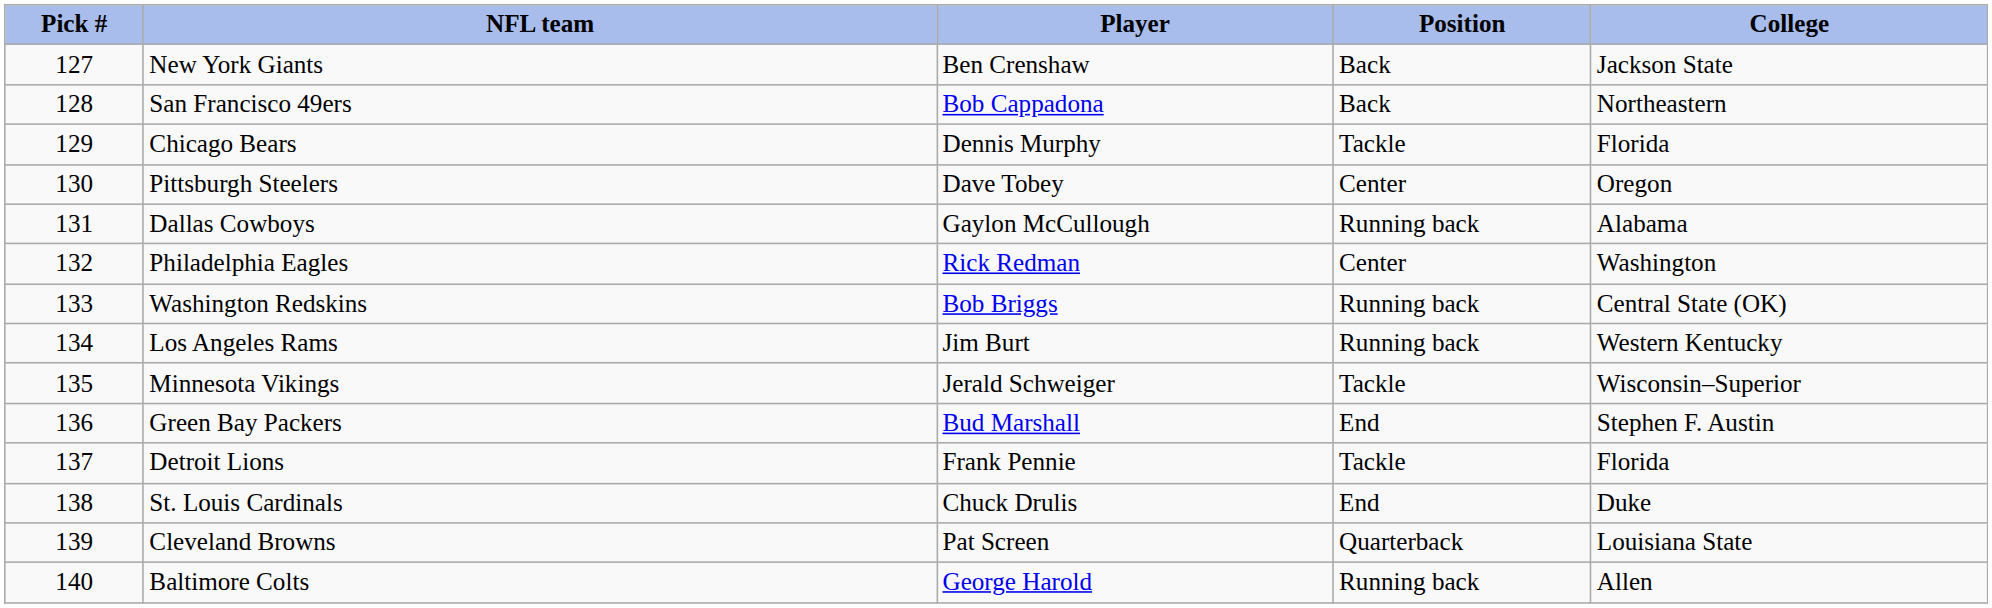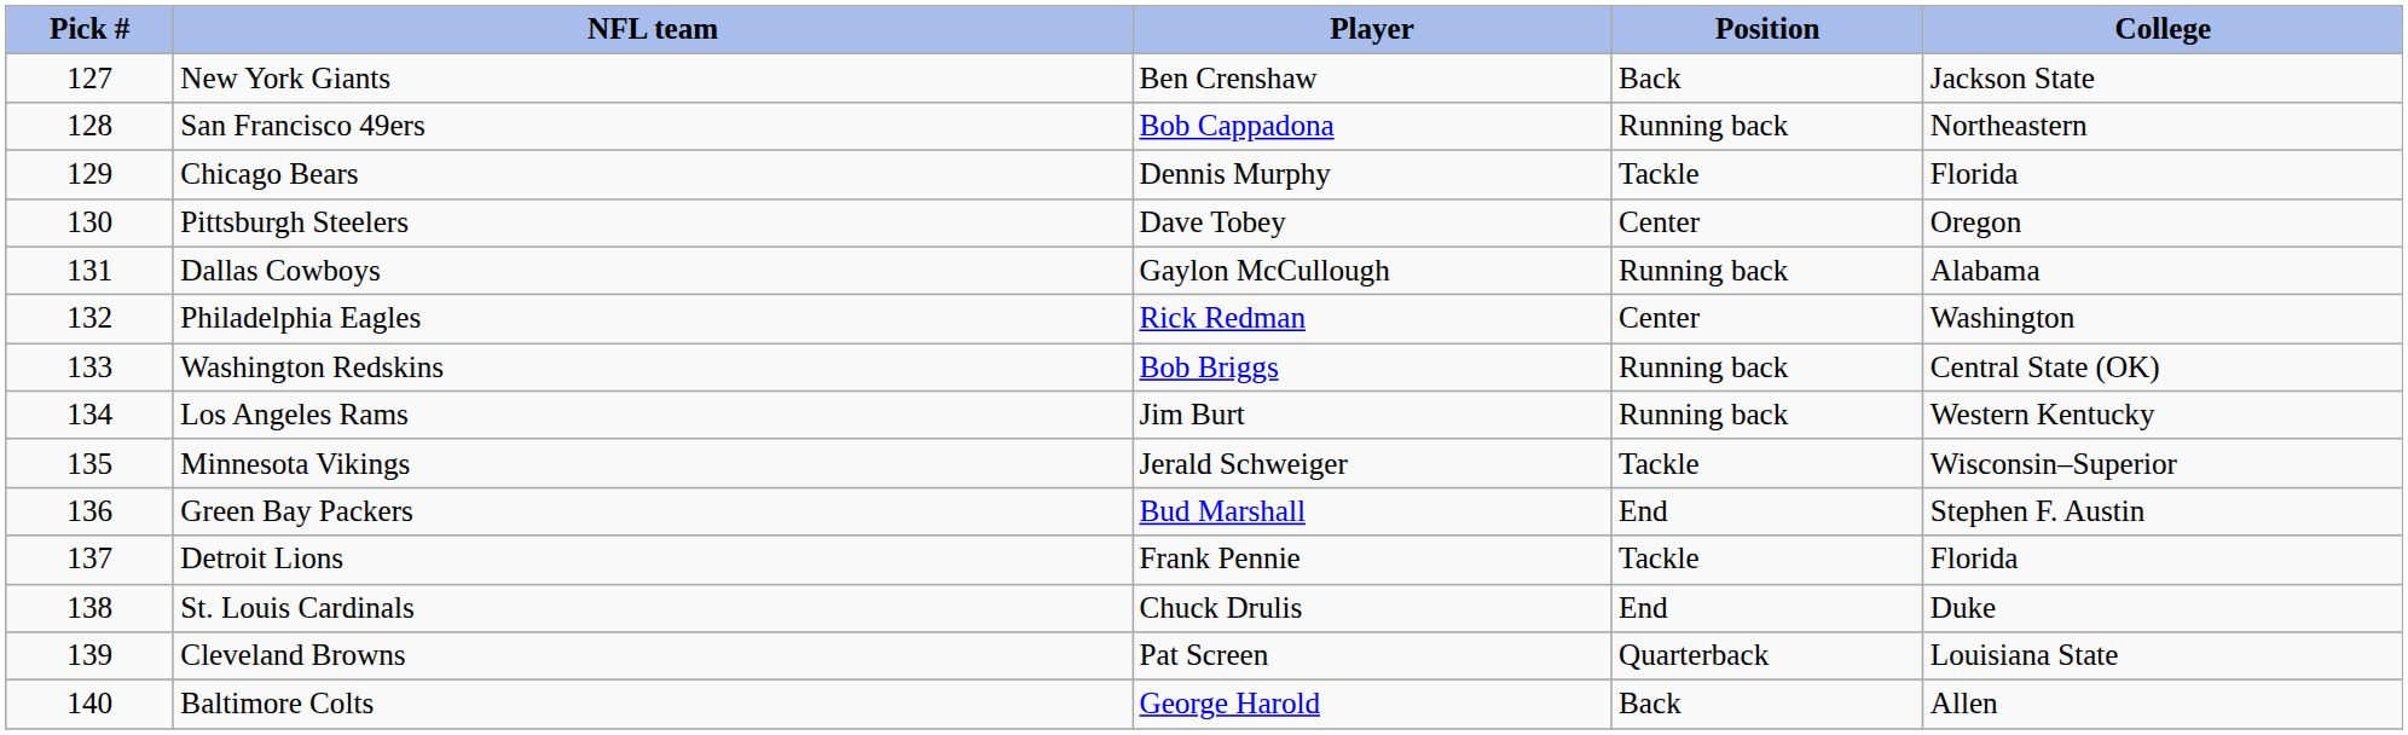San Francisco 49ers | Position: Back -> Running back
Baltimore Colts | Position: Running back -> Back
